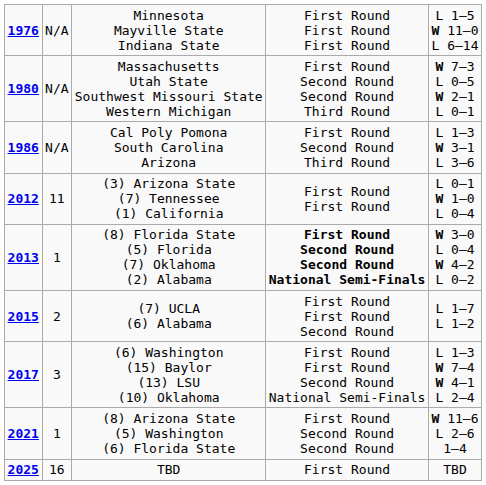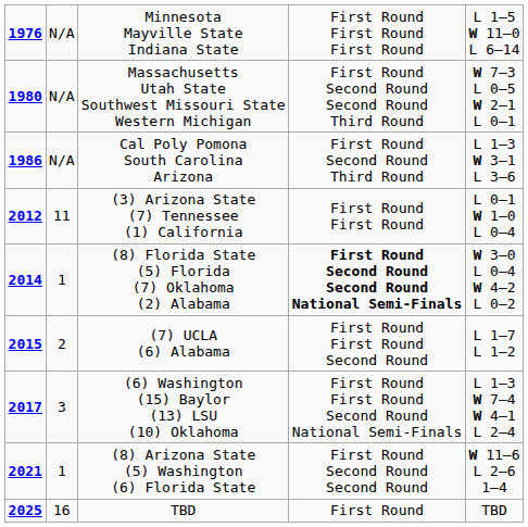(8) Florida State (5) Florida (7) Oklahoma (2) Alabama | column 1: 2013 -> 2014
